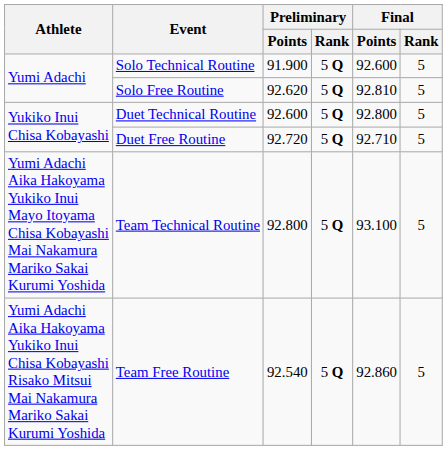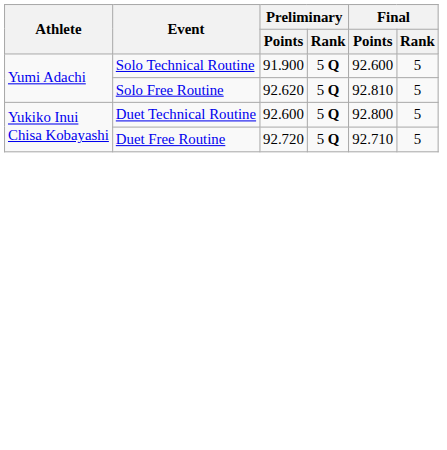- row: Yumi Adachi Aika Hakoyama Yukiko Inui Mayo Itoyama Chisa Kobayashi Mai Nakamura Mariko Sakai Kurumi Yoshida | Team Technical Routine | 92.800 | 5 Q | 93.100 | 5
- row: Yumi Adachi Aika Hakoyama Yukiko Inui Chisa Kobayashi Risako Mitsui Mai Nakamura Mariko Sakai Kurumi Yoshida | Team Free Routine | 92.540 | 5 Q | 92.860 | 5
